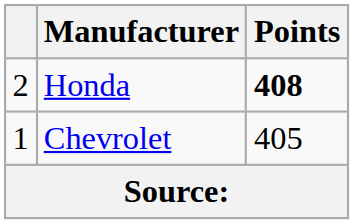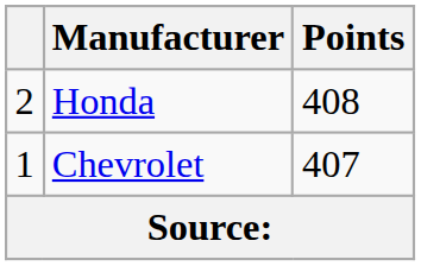Honda | Points: bold -> normal
Chevrolet | Points: 405 -> 407
